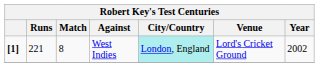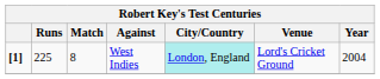West Indies | Runs: 221 -> 225
West Indies | Year: 2002 -> 2004
